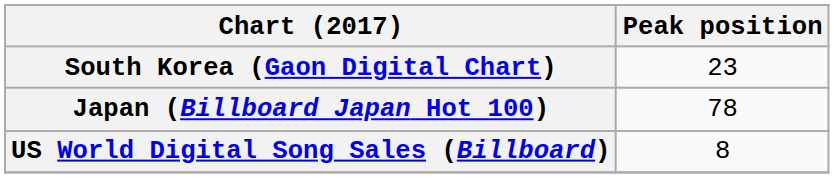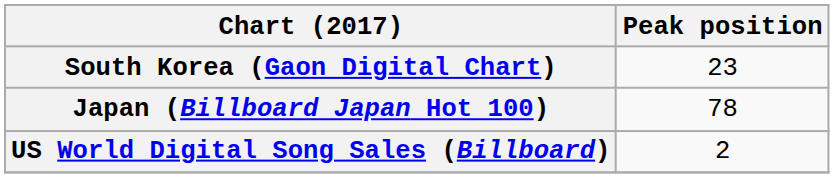US World Digital Song Sales (Billboard) | Peak position: 8 -> 2
